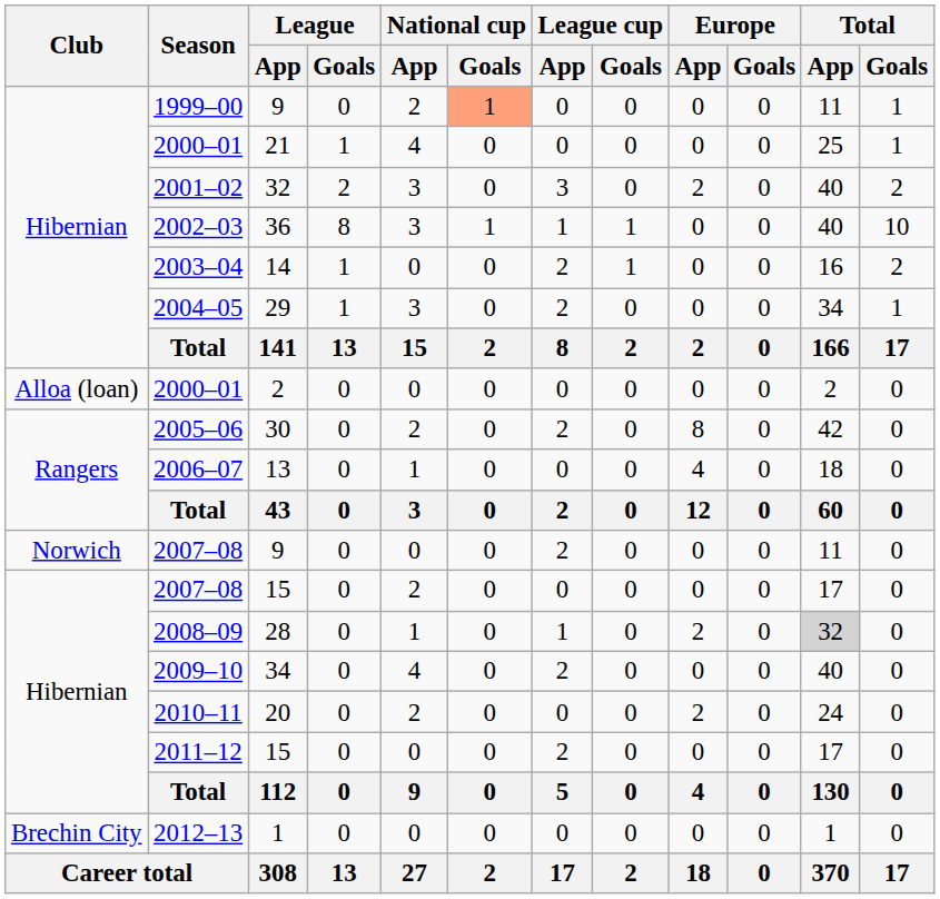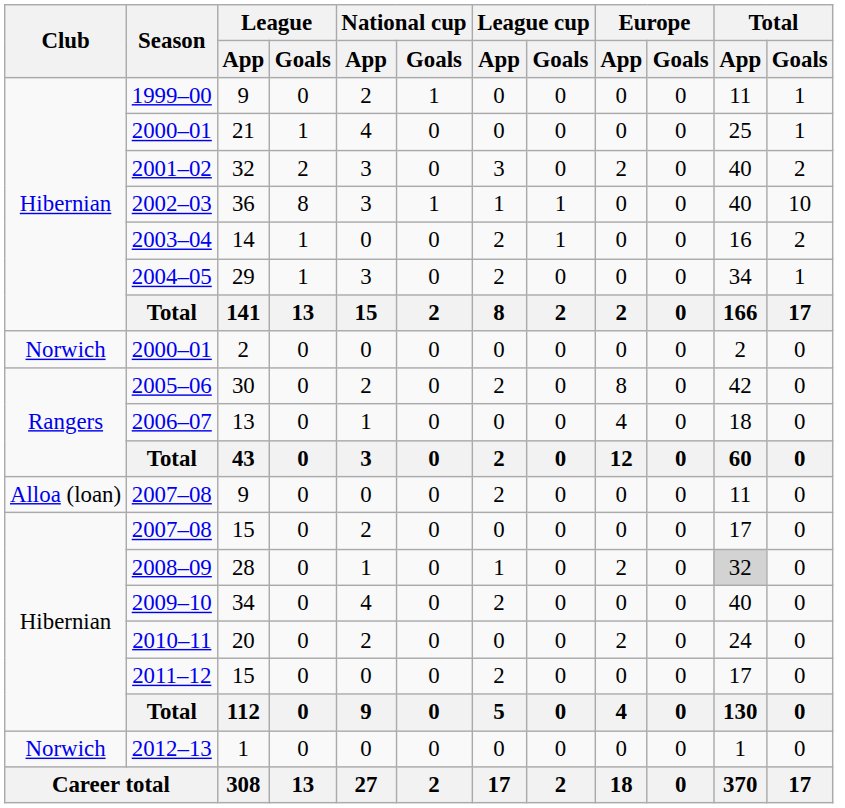1999–00 | National cup / Goals: lightsalmon background -> no background
2000–01 / 2 | Club: Alloa (loan) -> Norwich
2007–08 / 9 | Club: Norwich -> Alloa (loan)
2012–13 | Club: Brechin City -> Norwich
